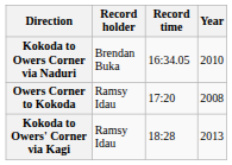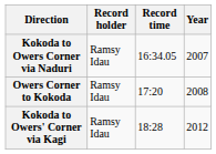Kokoda to Owers Corner via Naduri | Record holder: Brendan Buka -> Ramsy Idau
Kokoda to Owers Corner via Naduri | Year: 2010 -> 2007
Kokoda to Owers' Corner via Kagi | Year: 2013 -> 2012
